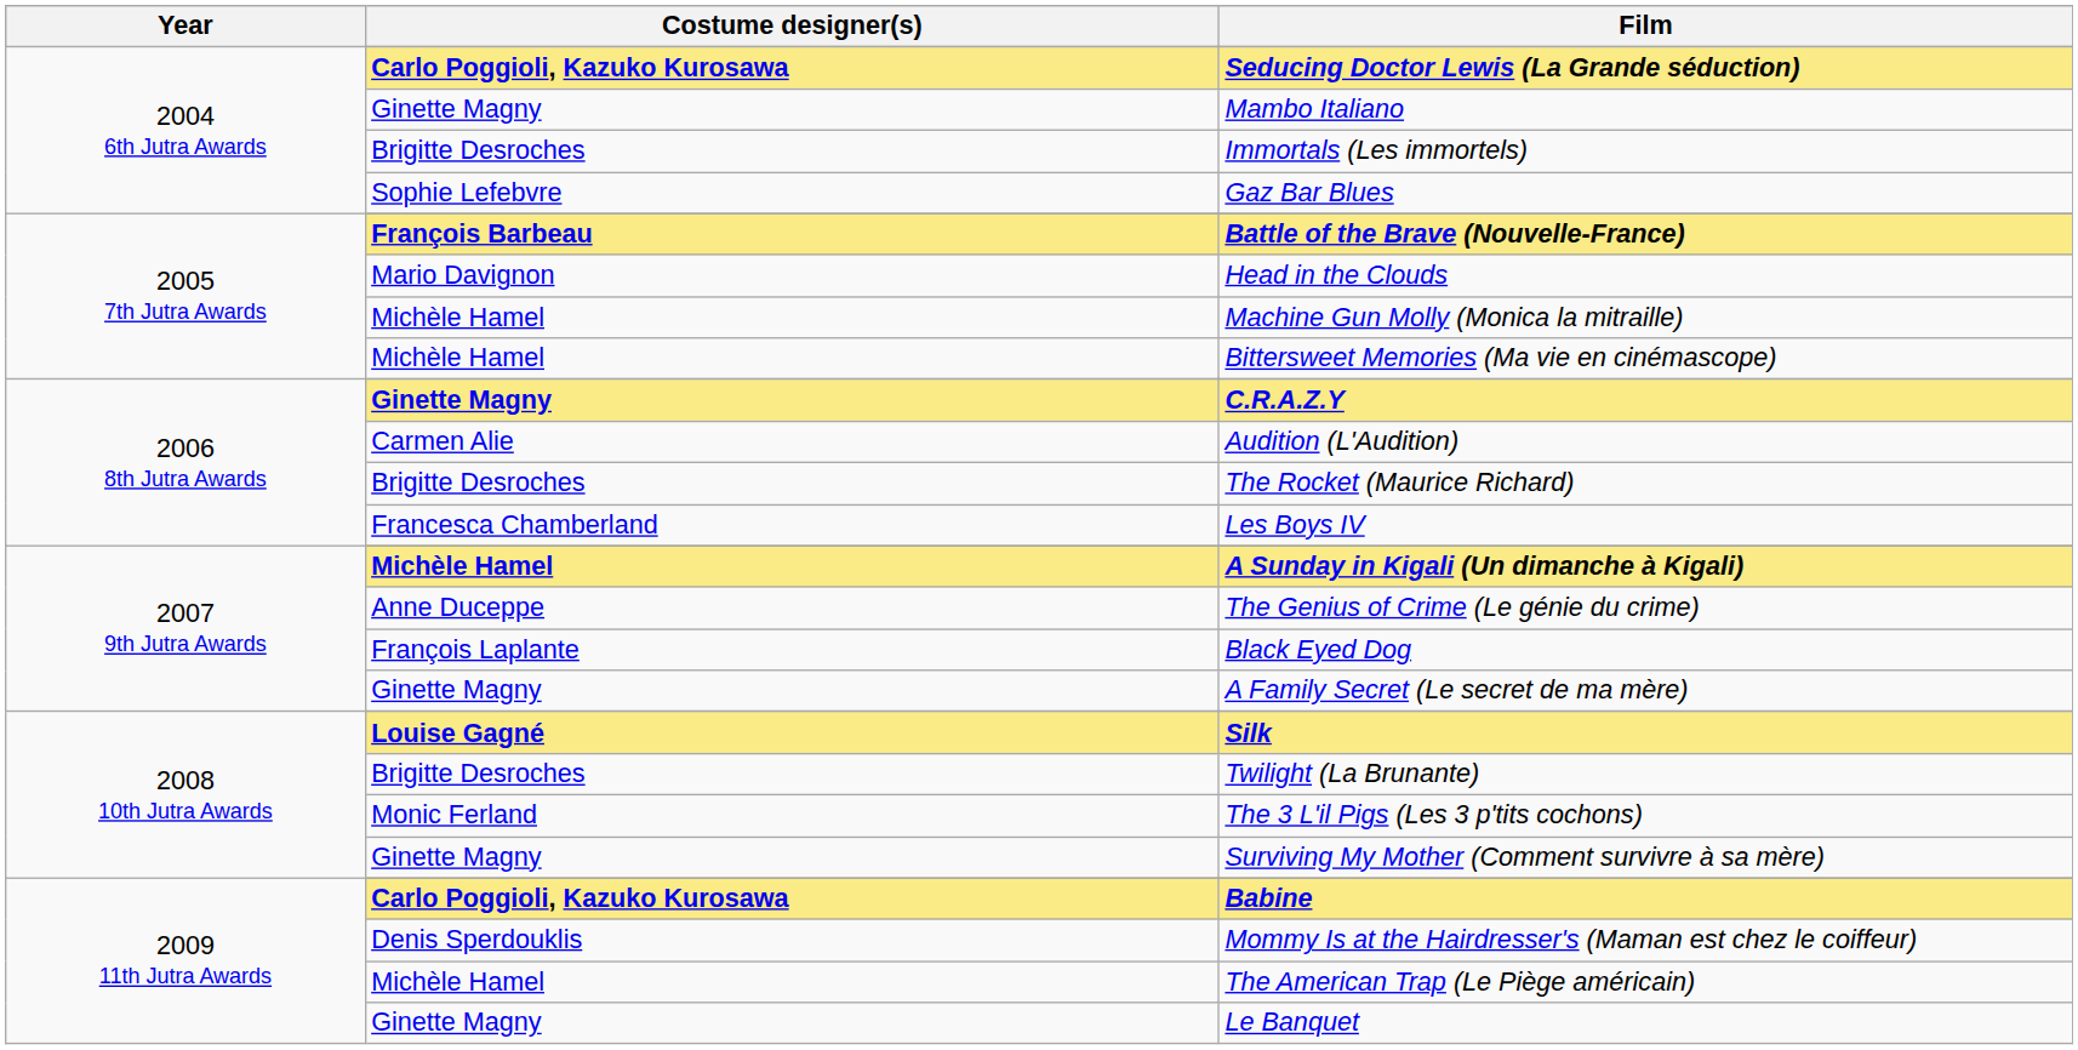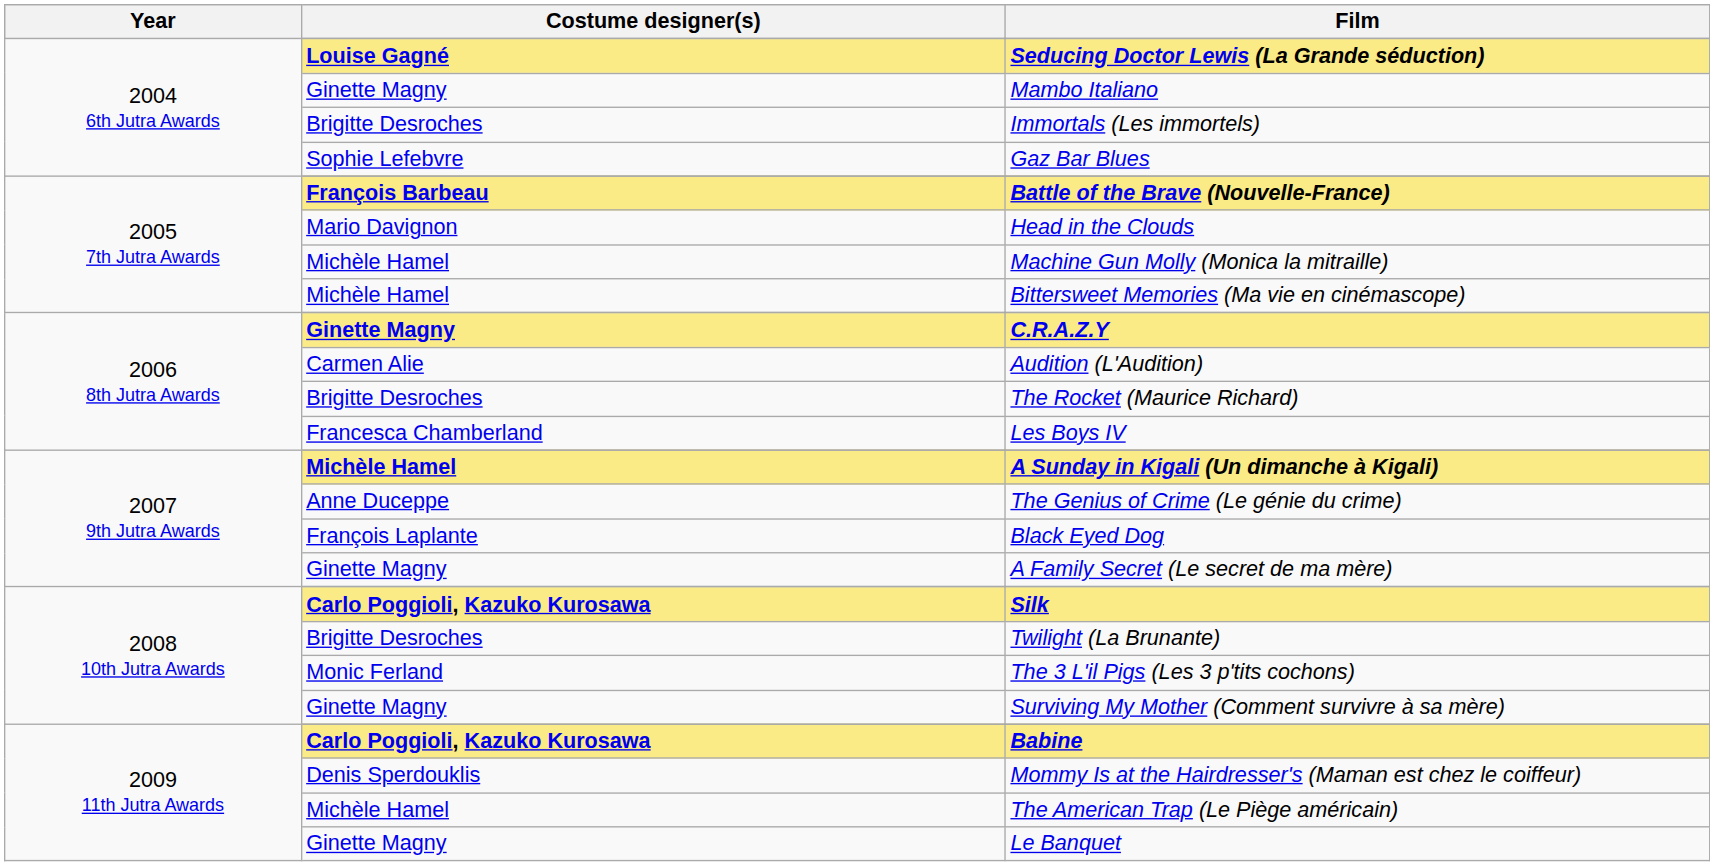Seducing Doctor Lewis (La Grande séduction) | Costume designer(s): Carlo Poggioli, Kazuko Kurosawa -> Louise Gagné
Silk | Costume designer(s): Louise Gagné -> Carlo Poggioli, Kazuko Kurosawa
